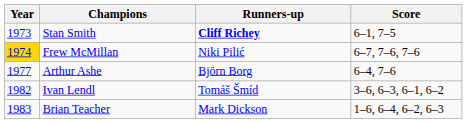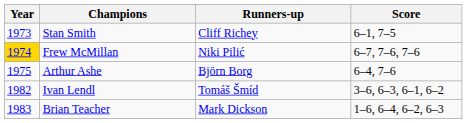Stan Smith | Runners-up: bold -> normal
Arthur Ashe | Year: 1977 -> 1975
